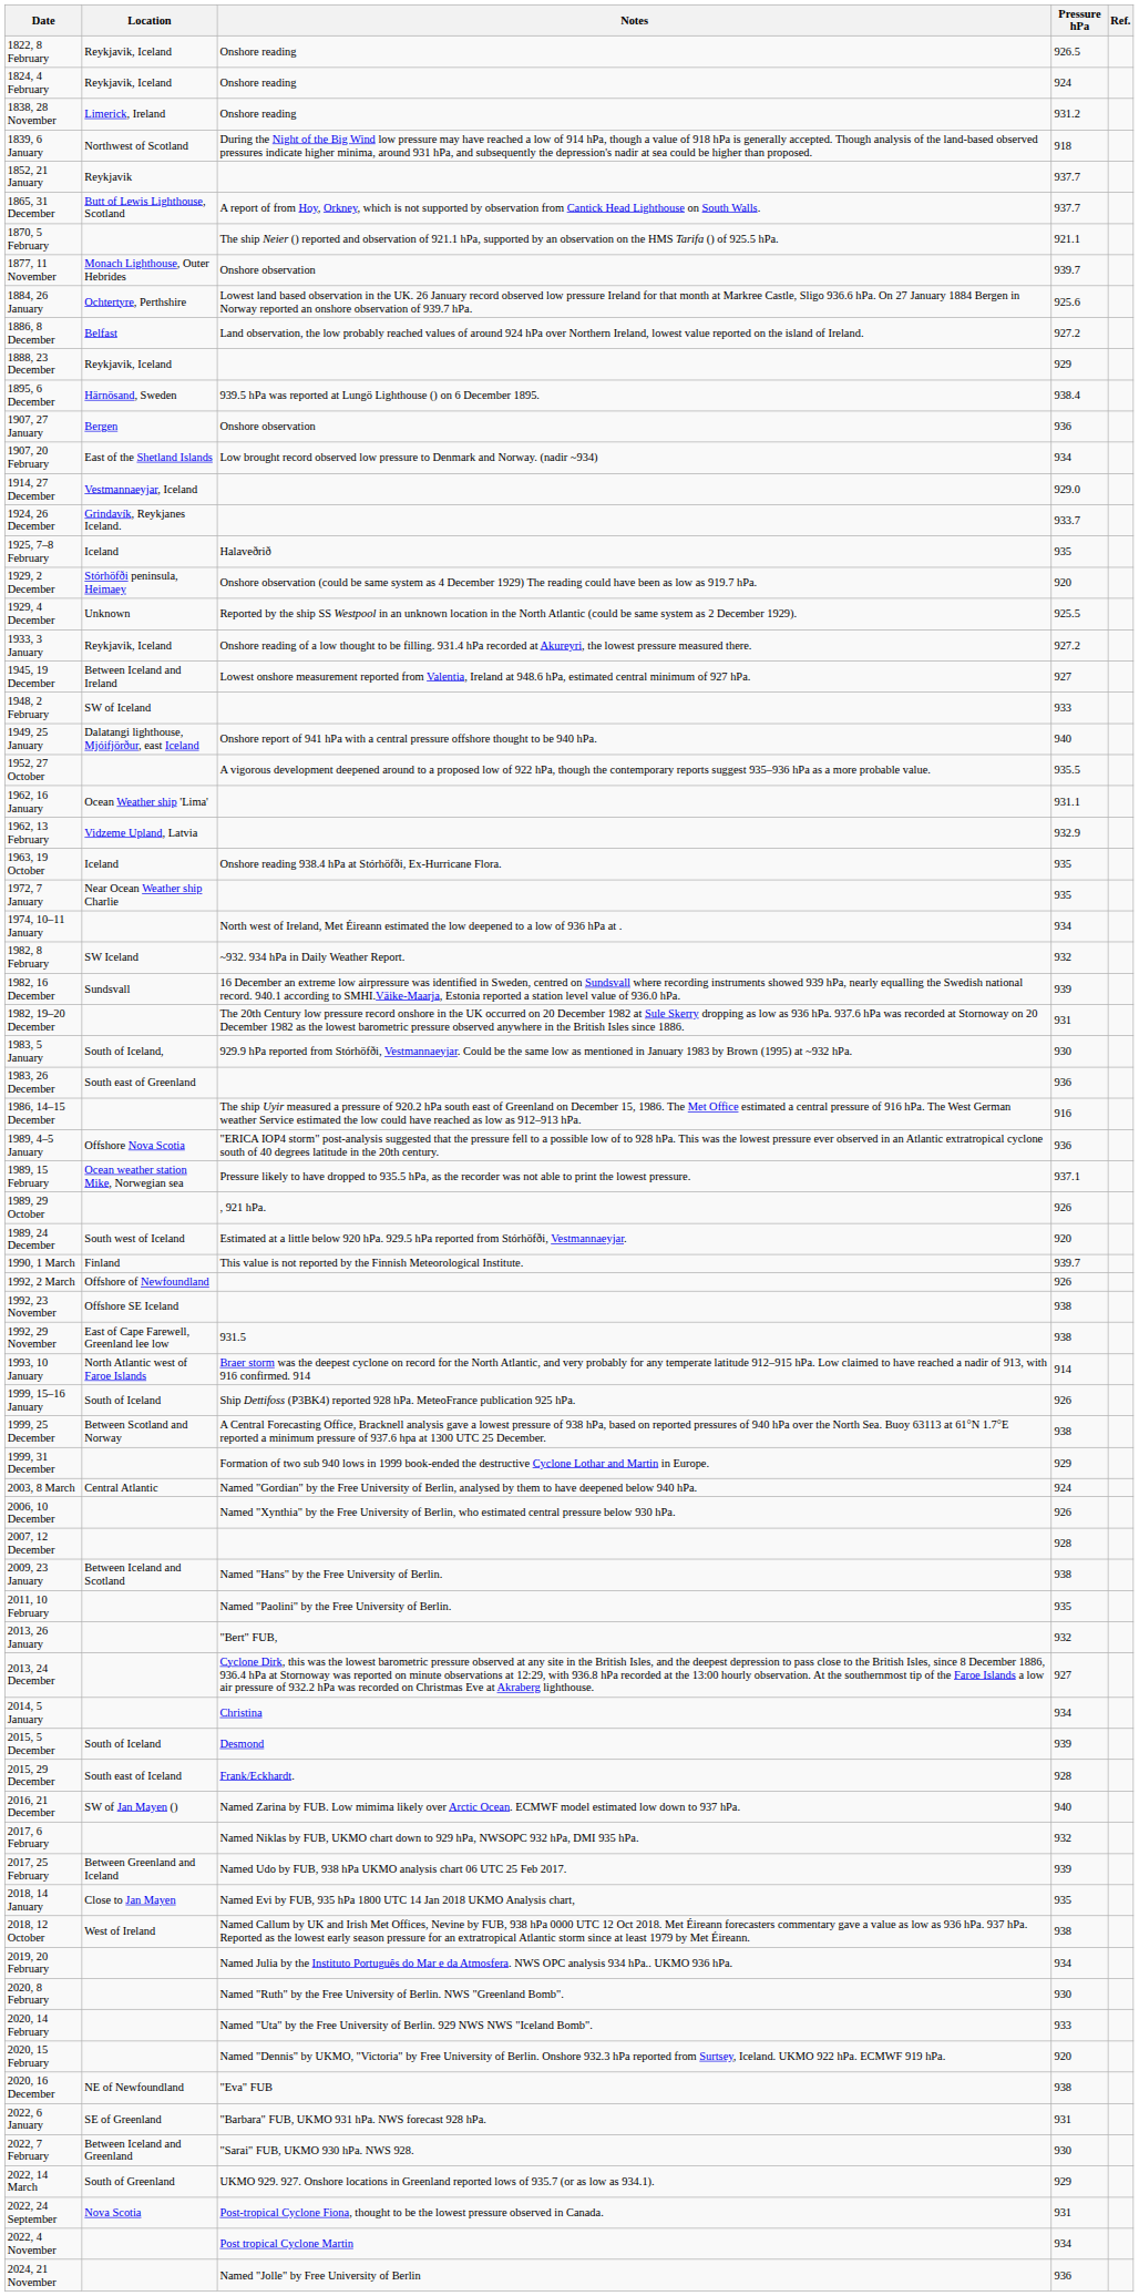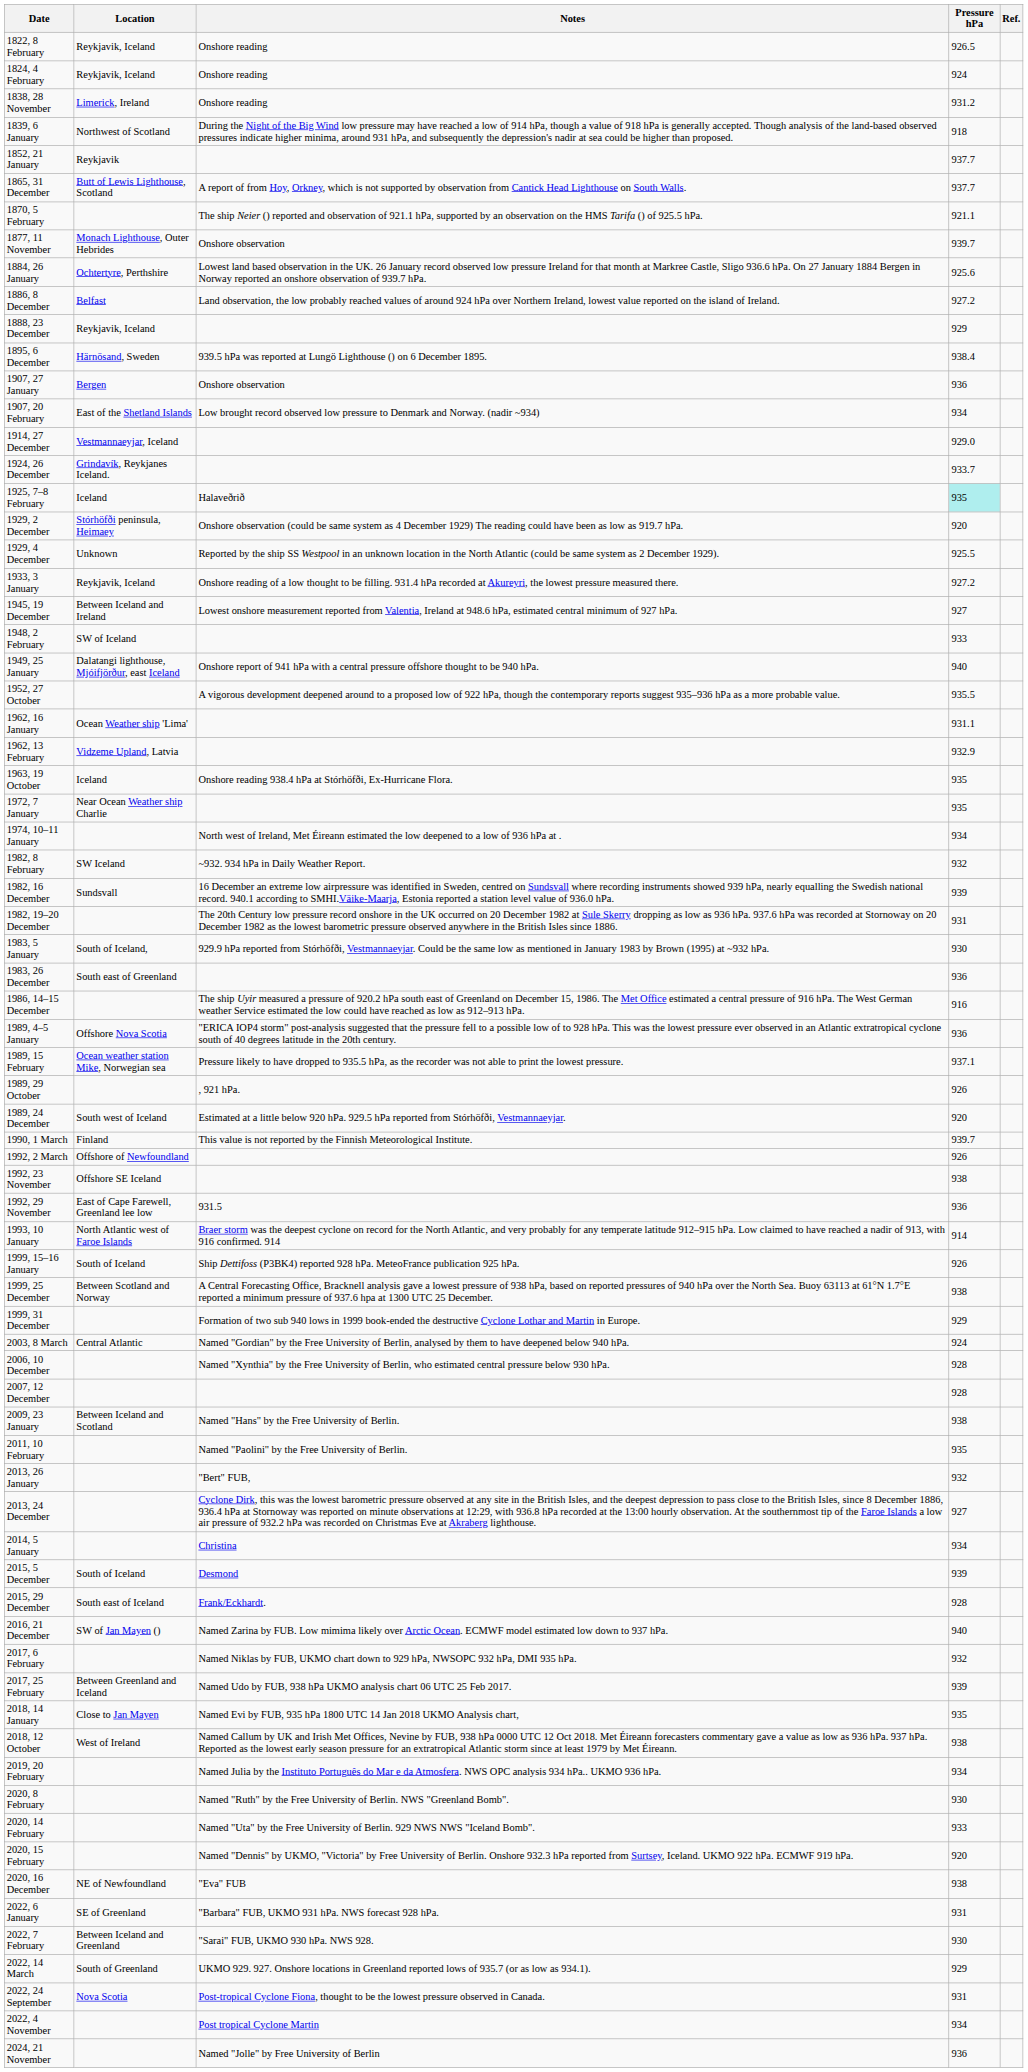1925, 7–8 February | Pressure hPa: no background -> paleturquoise background
1992, 29 November | Pressure hPa: 938 -> 936
2006, 10 December | Pressure hPa: 926 -> 928
